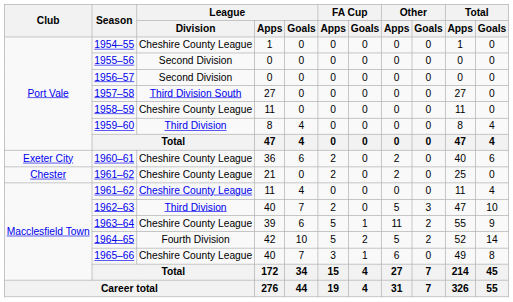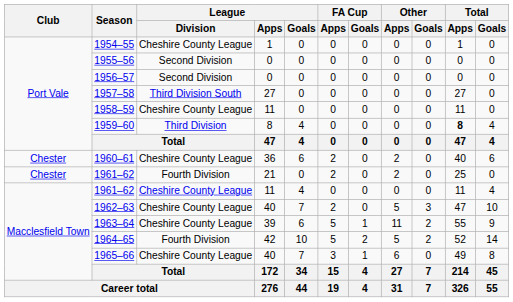1959–60 | Total / Apps: normal -> bold
1960–61 | Club: Exeter City -> Chester
1961–62 / 21 | League / Division: Cheshire County League -> Fourth Division
1962–63 | League / Division: Third Division -> Cheshire County League
